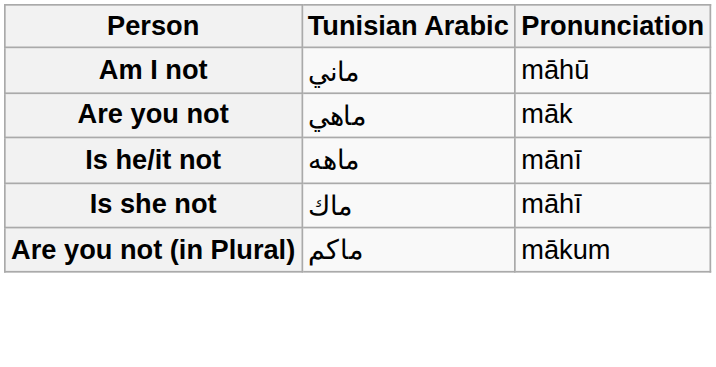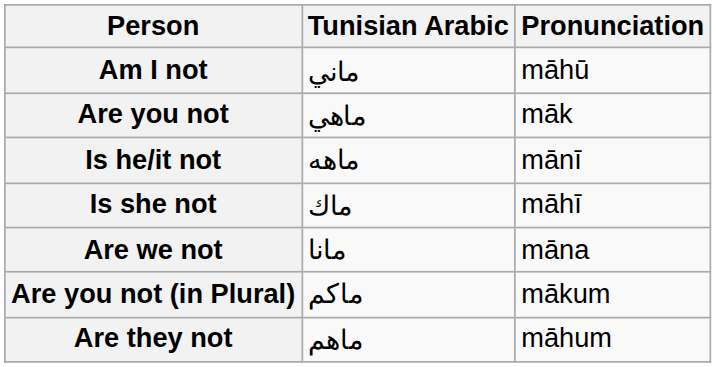+ row: Are we not | مانا | māna
+ row: Are they not | ماهم | māhum
